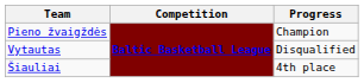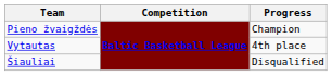Vytautas | Progress: Disqualified -> 4th place
Šiauliai | Progress: 4th place -> Disqualified
